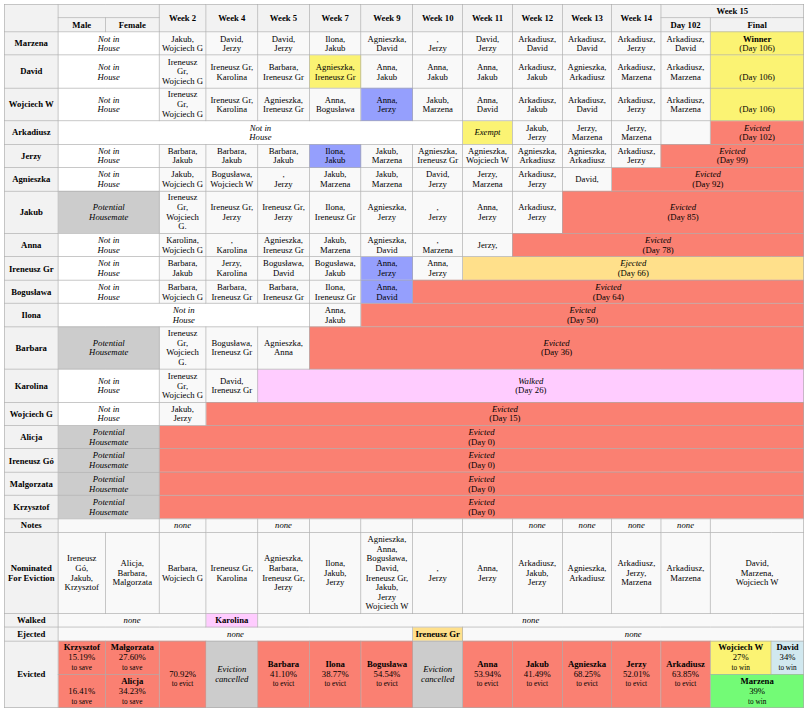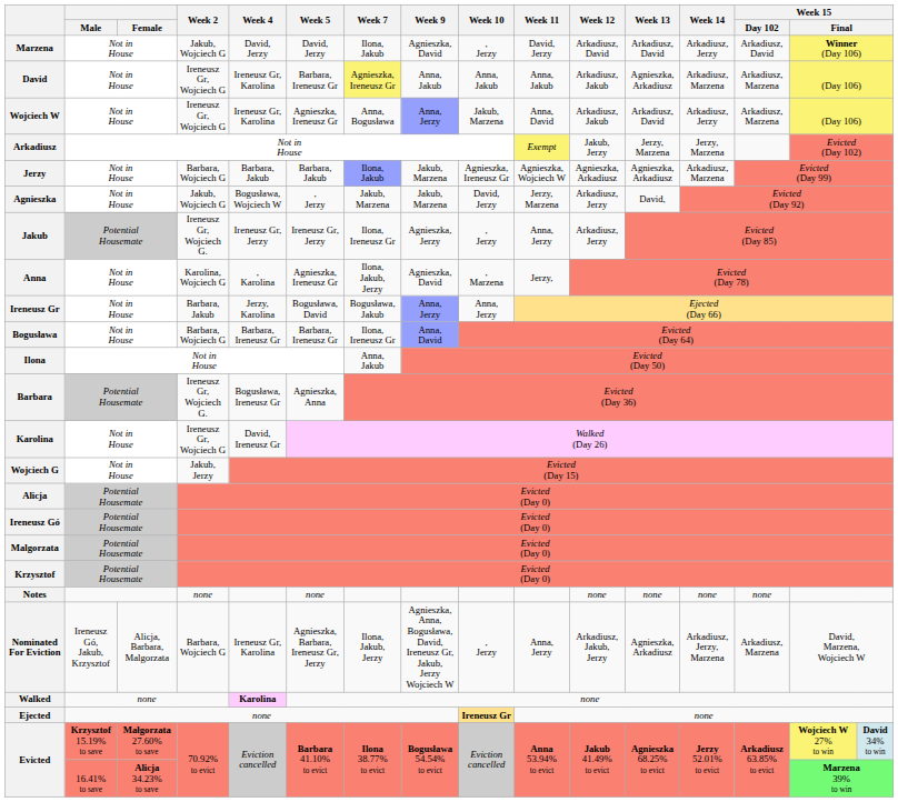Jerzy | Week 2: Barbara, Jakub -> Barbara, Wojciech G
Jerzy | Week 14: Arkadiusz, Jerzy -> Arkadiusz, Marzena
Anna | Week 7: Jakub, Marzena -> Ilona, Jakub, Jerzy
